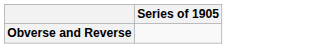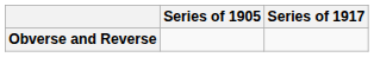+ column: Series of 1917
